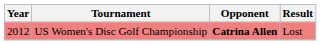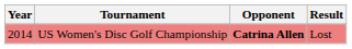US Women's Disc Golf Championship | Year: 2012 -> 2014
